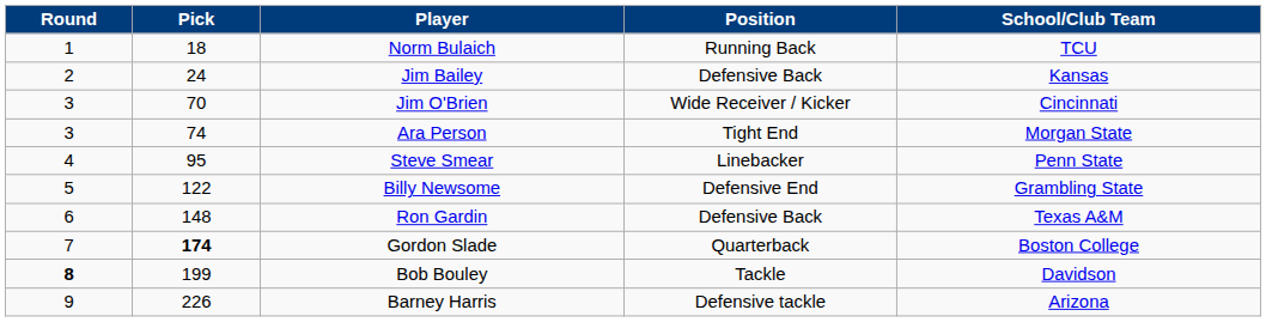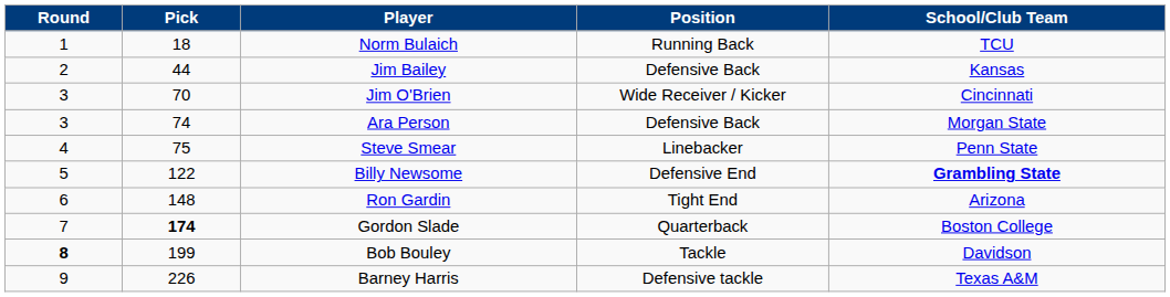Jim Bailey | Pick: 24 -> 44
Ara Person | Position: Tight End -> Defensive Back
Steve Smear | Pick: 95 -> 75
Billy Newsome | School/Club Team: normal -> bold
Ron Gardin | Position: Defensive Back -> Tight End
Ron Gardin | School/Club Team: Texas A&M -> Arizona
Barney Harris | School/Club Team: Arizona -> Texas A&M
